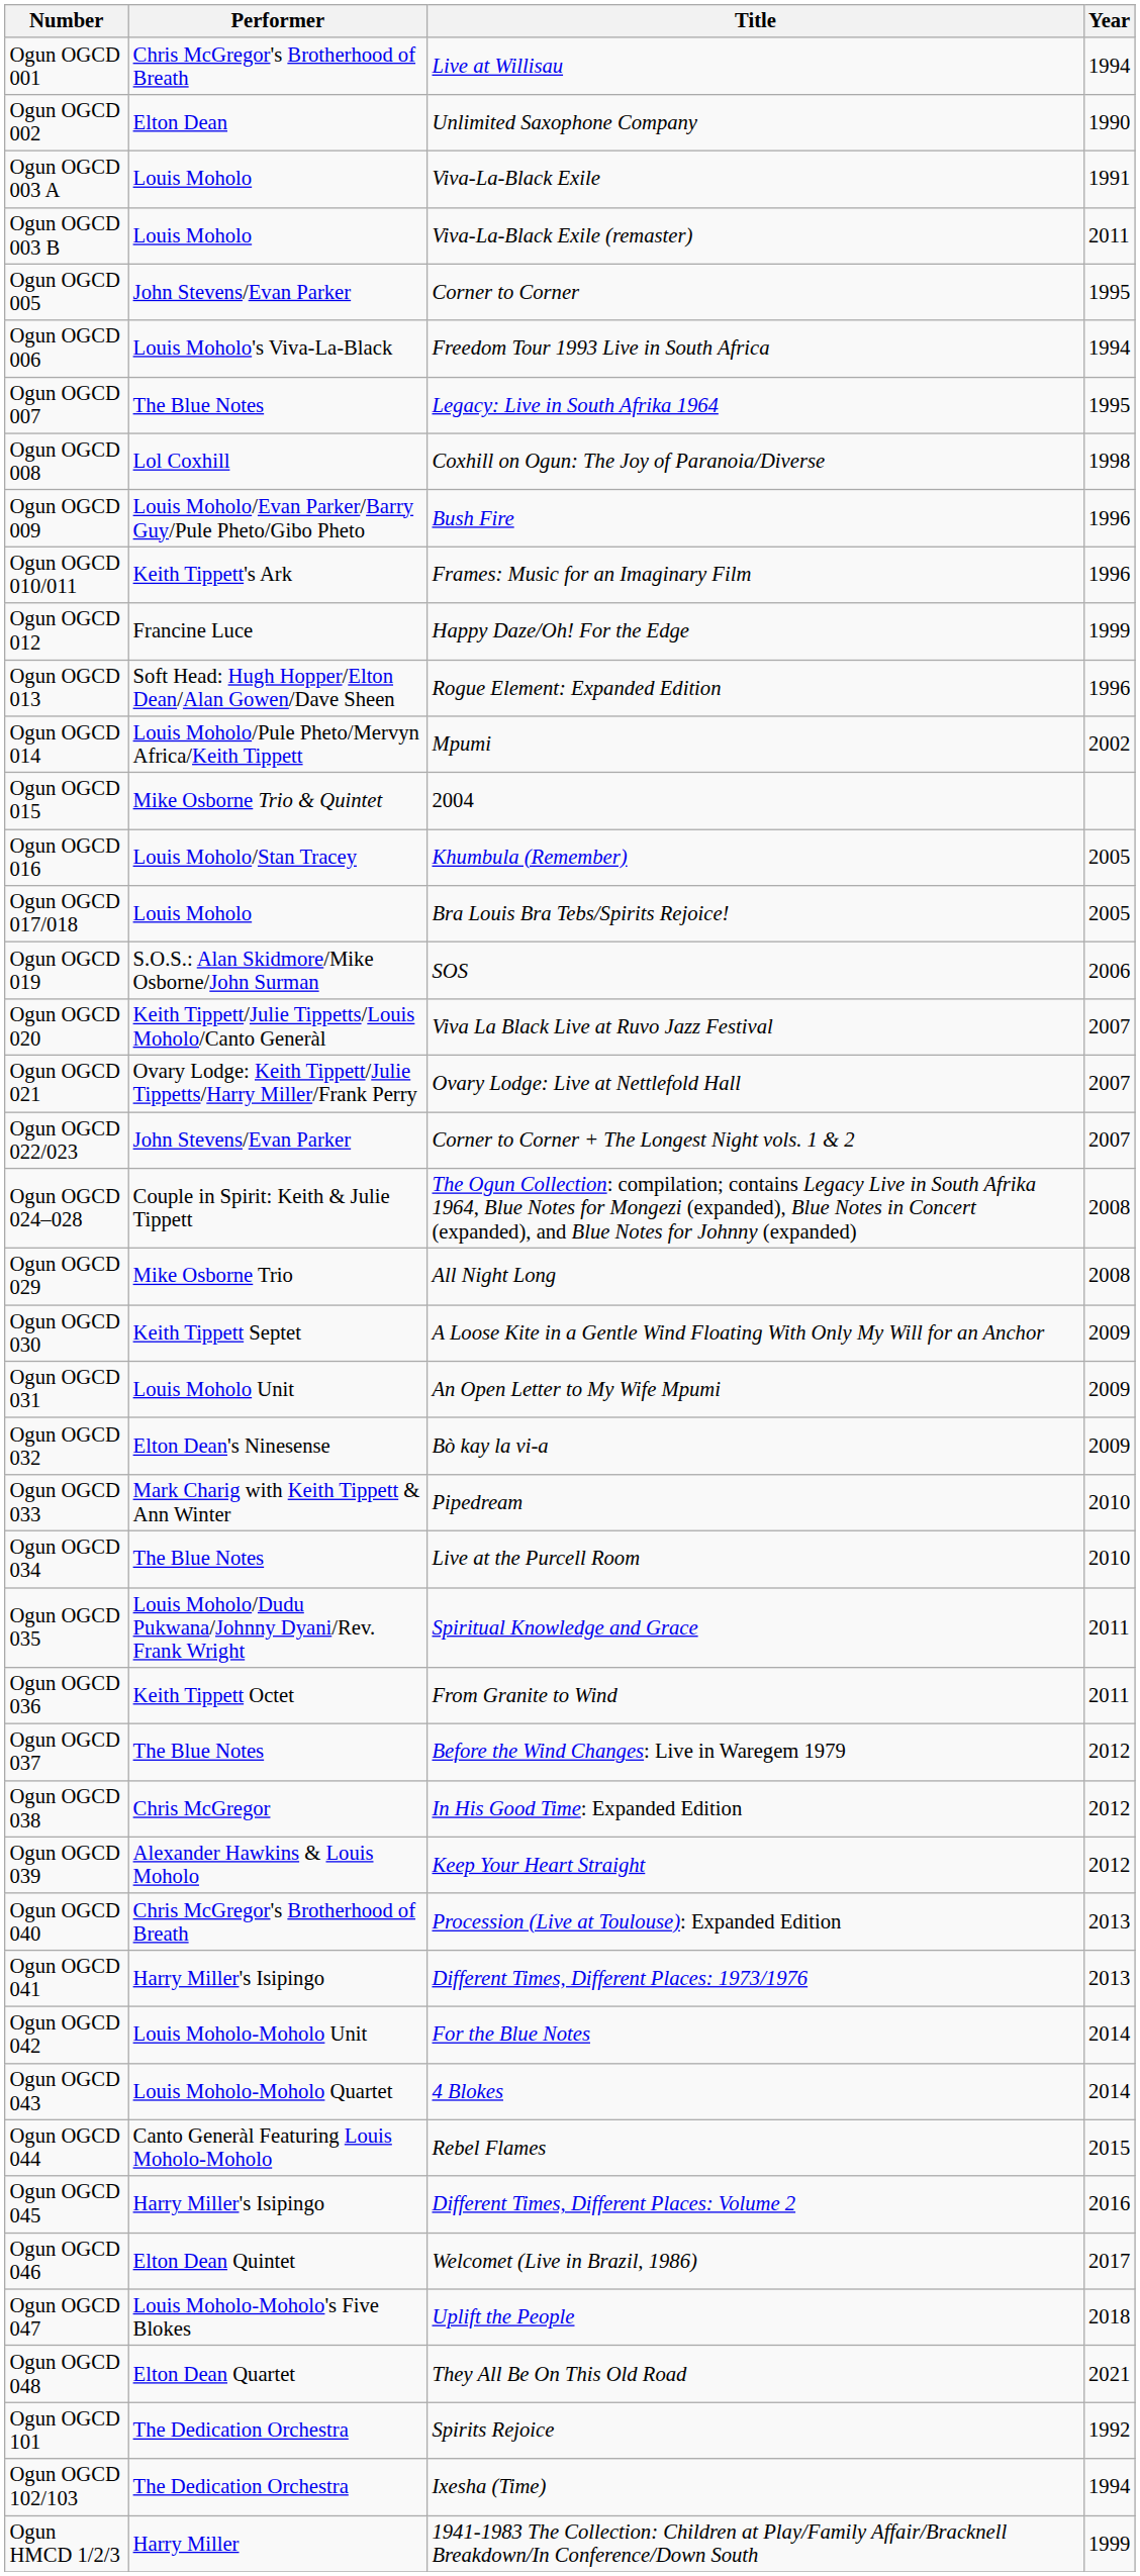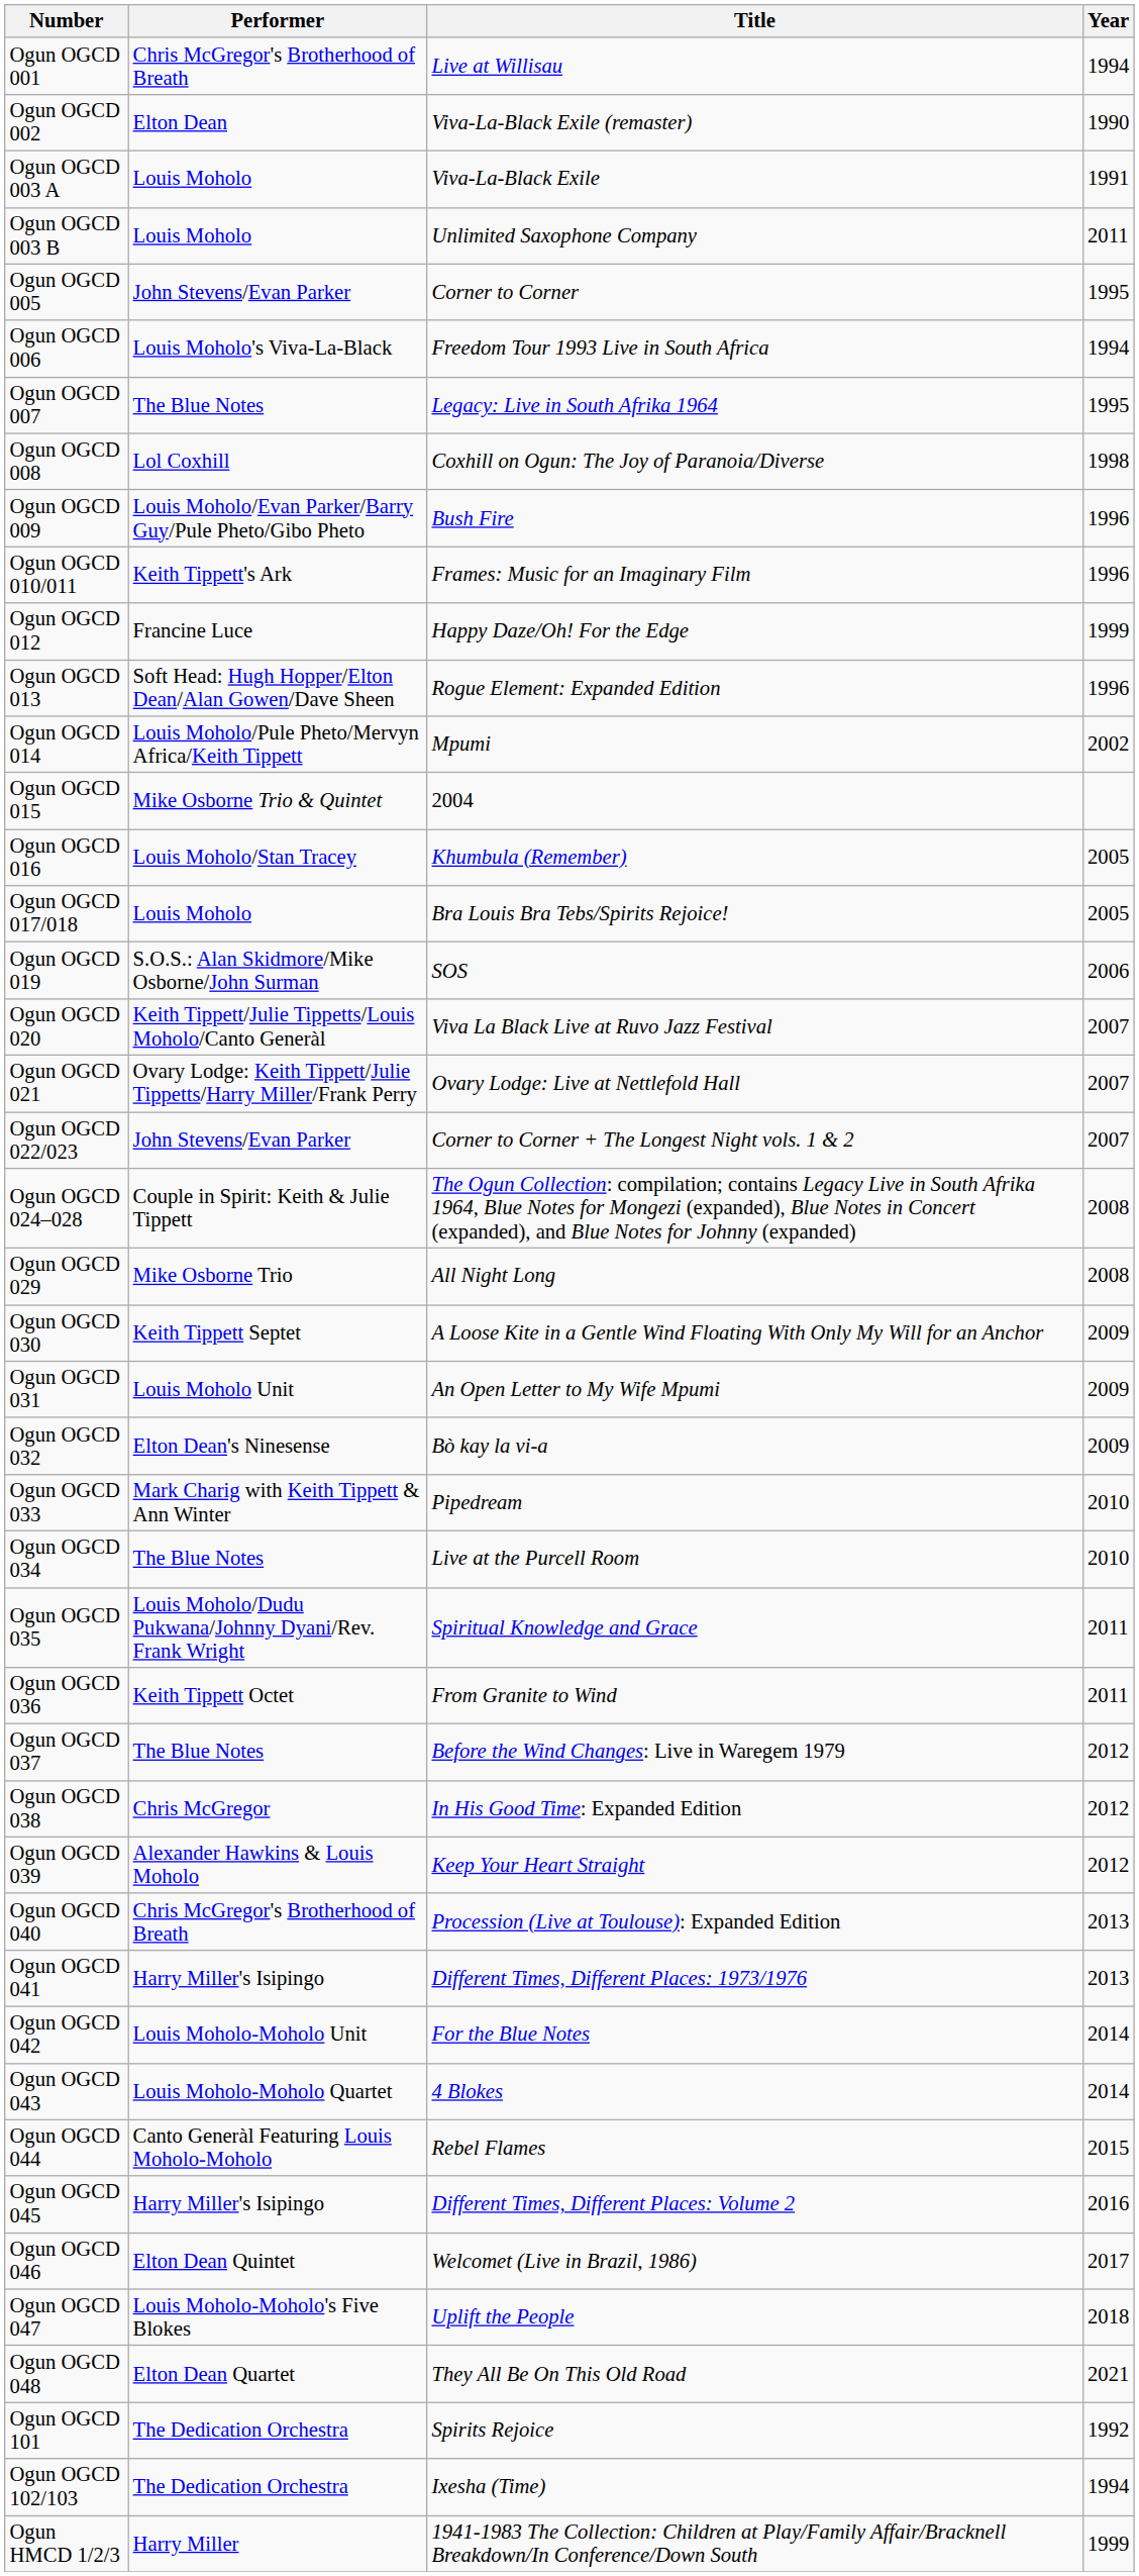Ogun OGCD 002 | Title: Unlimited Saxophone Company -> Viva-La-Black Exile (remaster)
Ogun OGCD 003 B | Title: Viva-La-Black Exile (remaster) -> Unlimited Saxophone Company
